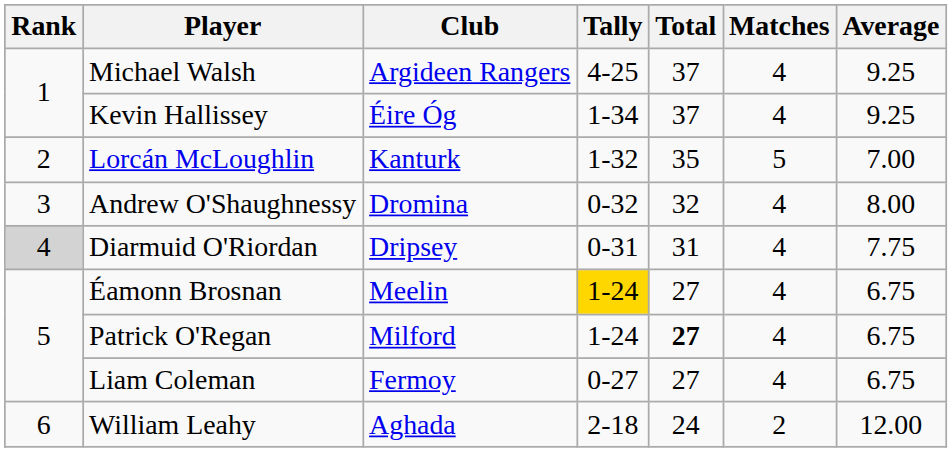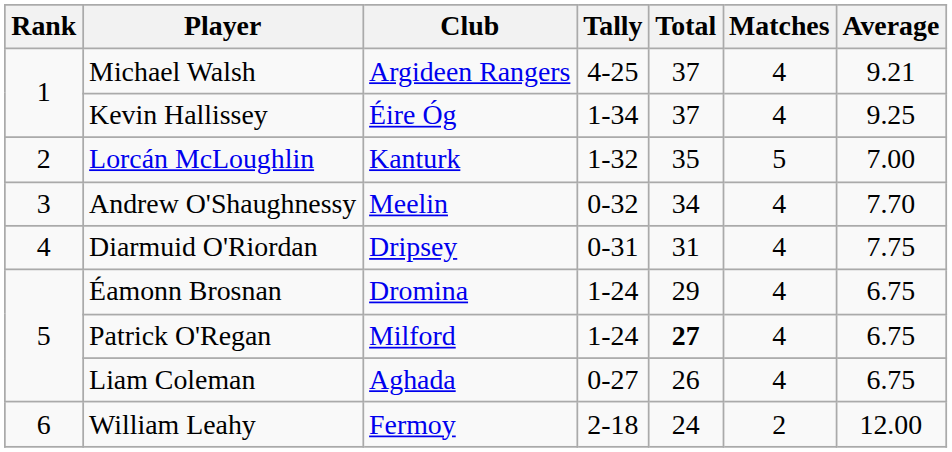Michael Walsh | Average: 9.25 -> 9.21
Andrew O'Shaughnessy | Club: Dromina -> Meelin
Andrew O'Shaughnessy | Total: 32 -> 34
Andrew O'Shaughnessy | Average: 8.00 -> 7.70
Diarmuid O'Riordan | Rank: lightgrey background -> no background
Éamonn Brosnan | Club: Meelin -> Dromina
Éamonn Brosnan | Tally: gold background -> no background
Éamonn Brosnan | Total: 27 -> 29
Liam Coleman | Club: Fermoy -> Aghada
Liam Coleman | Total: 27 -> 26
William Leahy | Club: Aghada -> Fermoy
